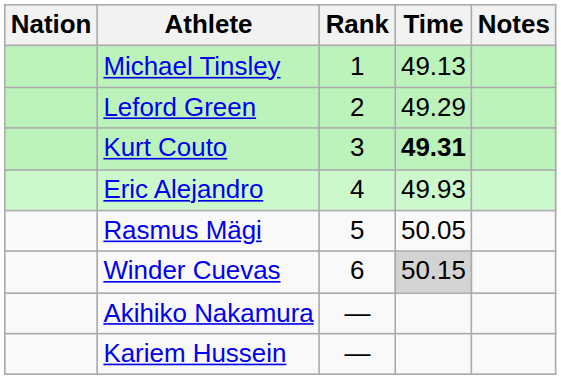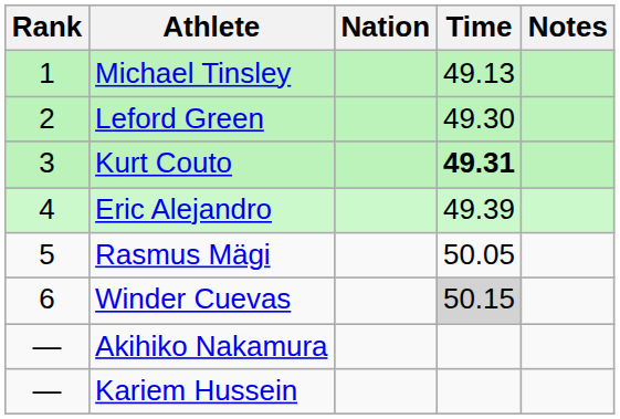columns swapped: Rank <-> Nation
Leford Green | Time: 49.29 -> 49.30
Eric Alejandro | Time: 49.93 -> 49.39
